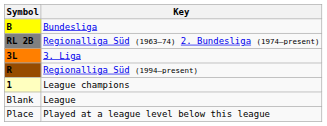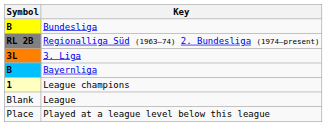- row: R | Regionalliga Süd (1994–present)
+ row: B | Bayernliga
